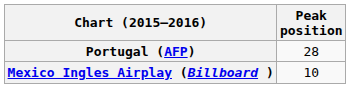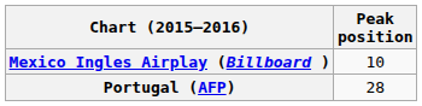rows swapped: Mexico Ingles Airplay (Billboard ) <-> Portugal (AFP)
